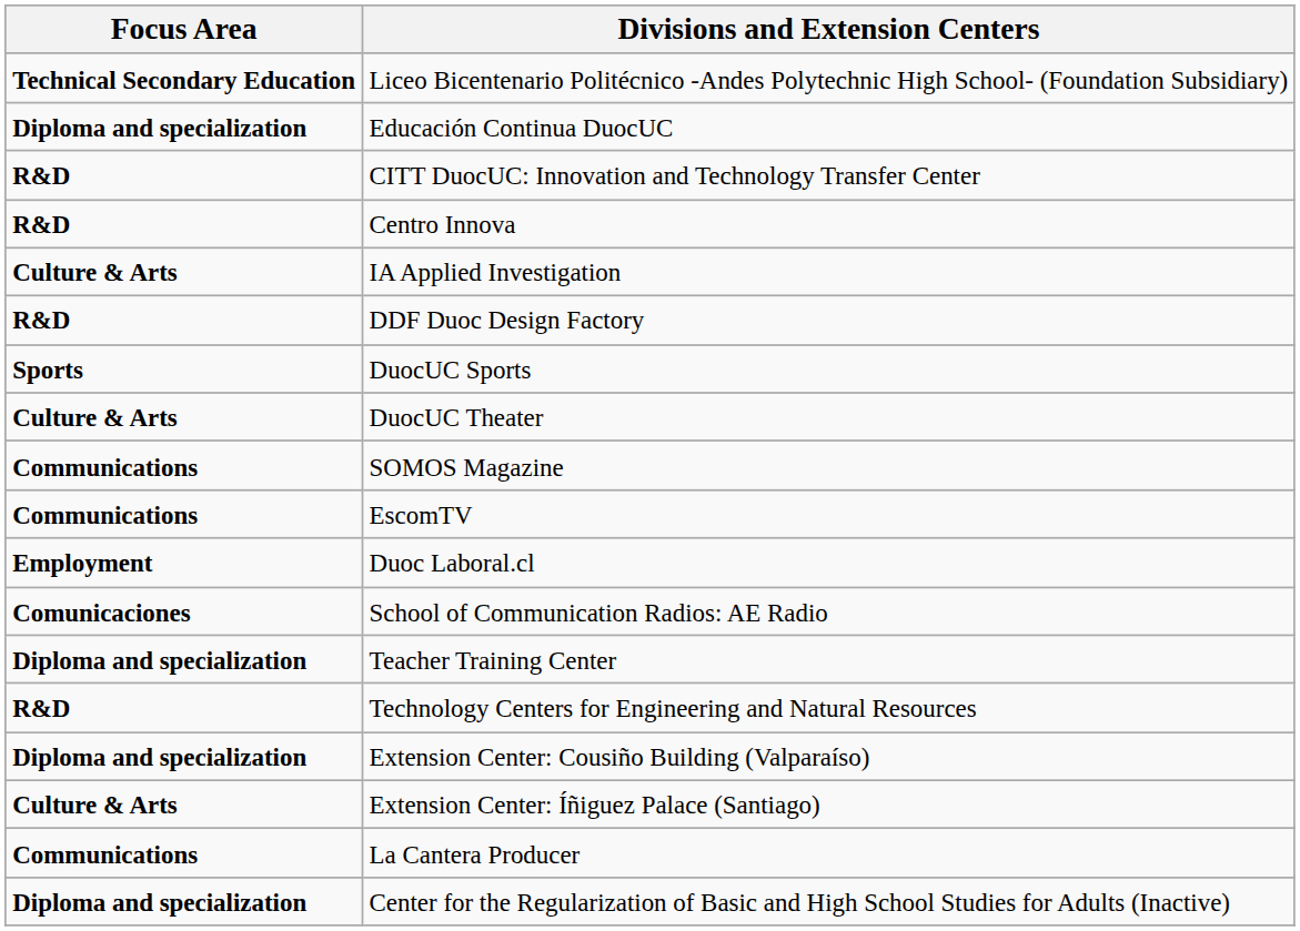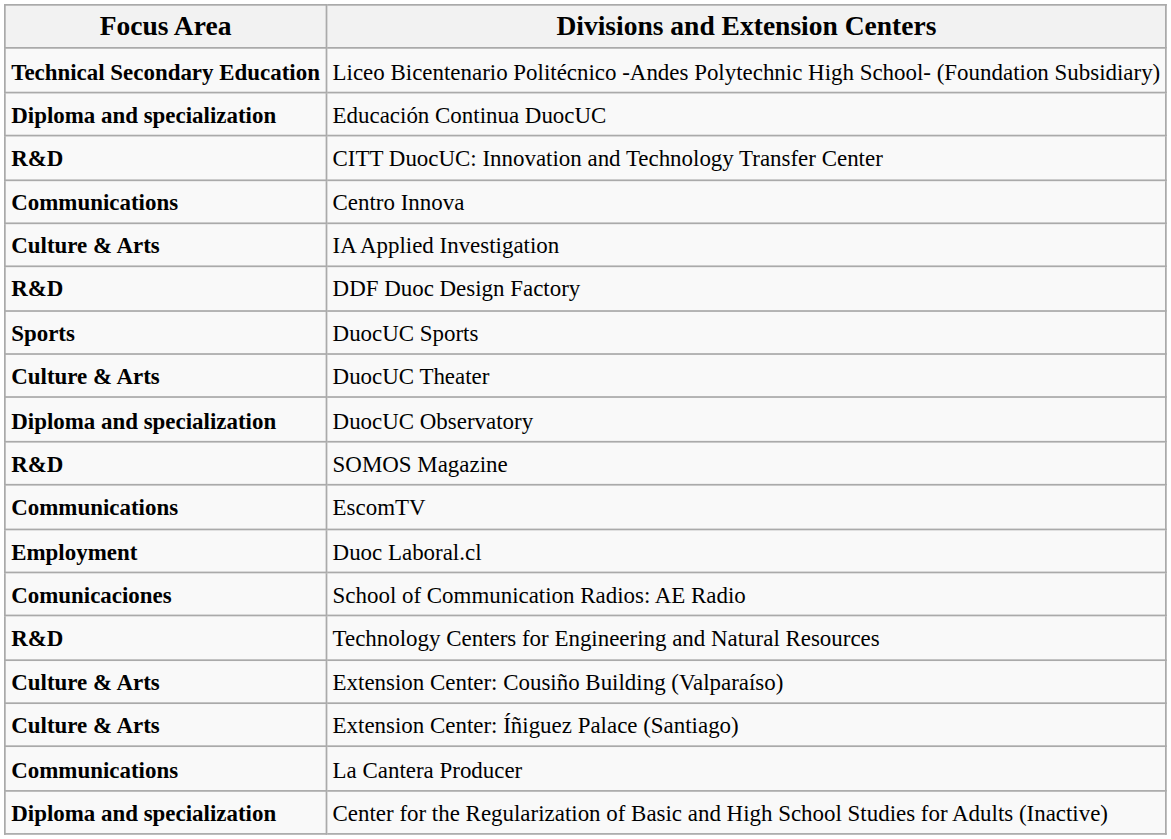Centro Innova | Focus Area: R&D -> Communications
+ row: Diploma and specialization | DuocUC Observatory
SOMOS Magazine | Focus Area: Communications -> R&D
- row: Diploma and specialization | Teacher Training Center
Extension Center: Cousiño Building (Valparaíso) | Focus Area: Diploma and specialization -> Culture & Arts
